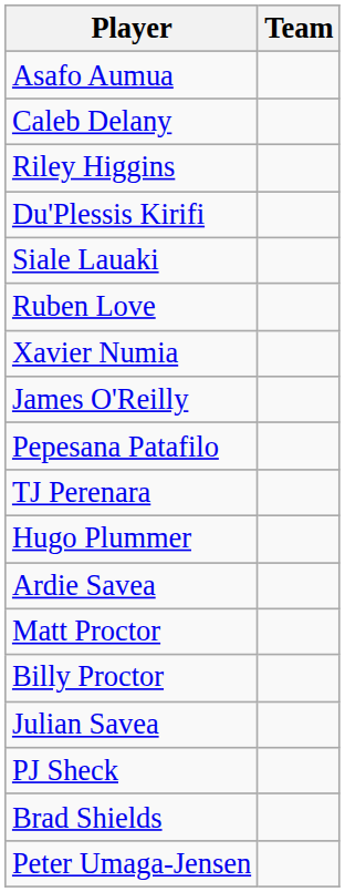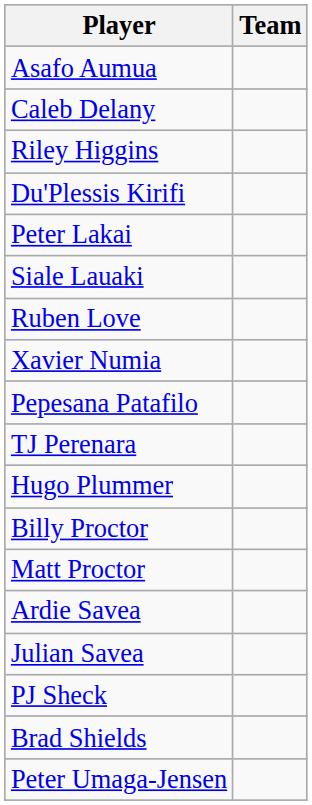+ row: Peter Lakai
- row: James O'Reilly
rows swapped: Billy Proctor <-> Ardie Savea
